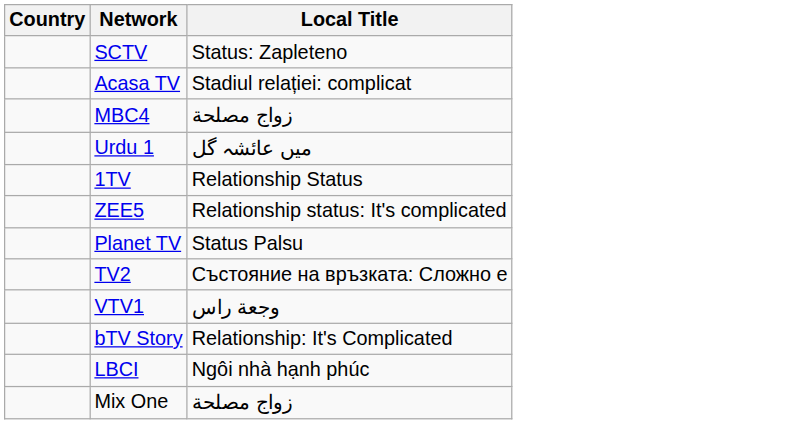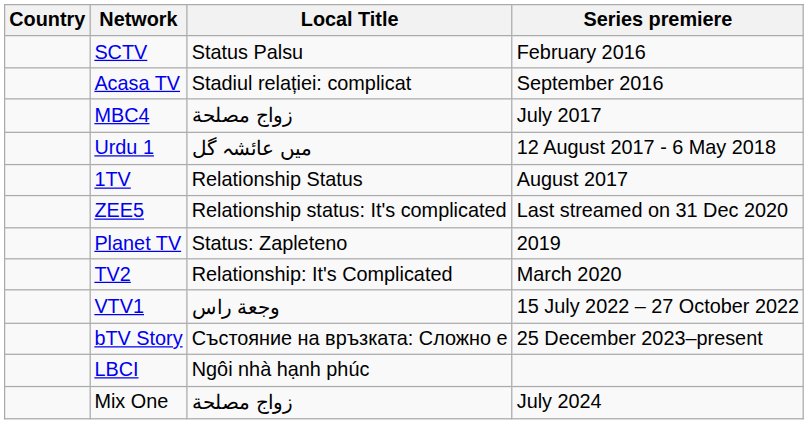+ column: Series premiere | February 2016 | September 2016 | July 2017 | 12 August 2017 - 6 May 2018 | August 2017 | Last streamed on 31 Dec 2020 | 2019 | March 2020 | 15 July 2022 – 27 October 2022 | 25 December 2023–present | July 2024
SCTV | Local Title: Status: Zapleteno -> Status Palsu
Planet TV | Local Title: Status Palsu -> Status: Zapleteno
TV2 | Local Title: Състояние на връзката: Сложно е -> Relationship: It's Complicated
bTV Story | Local Title: Relationship: It's Complicated -> Състояние на връзката: Сложно е
